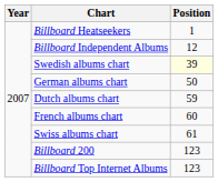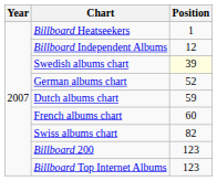German albums chart | Position: 50 -> 52
Swiss albums chart | Position: 61 -> 82
